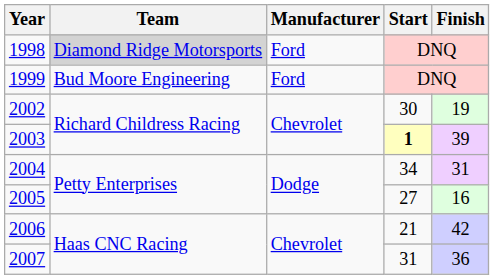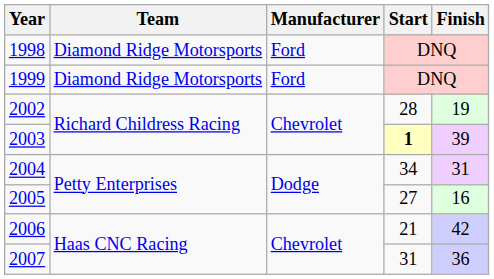1998 | Team: lightgrey background -> no background
1999 | Team: Bud Moore Engineering -> Diamond Ridge Motorsports
2002 | Start: 30 -> 28
